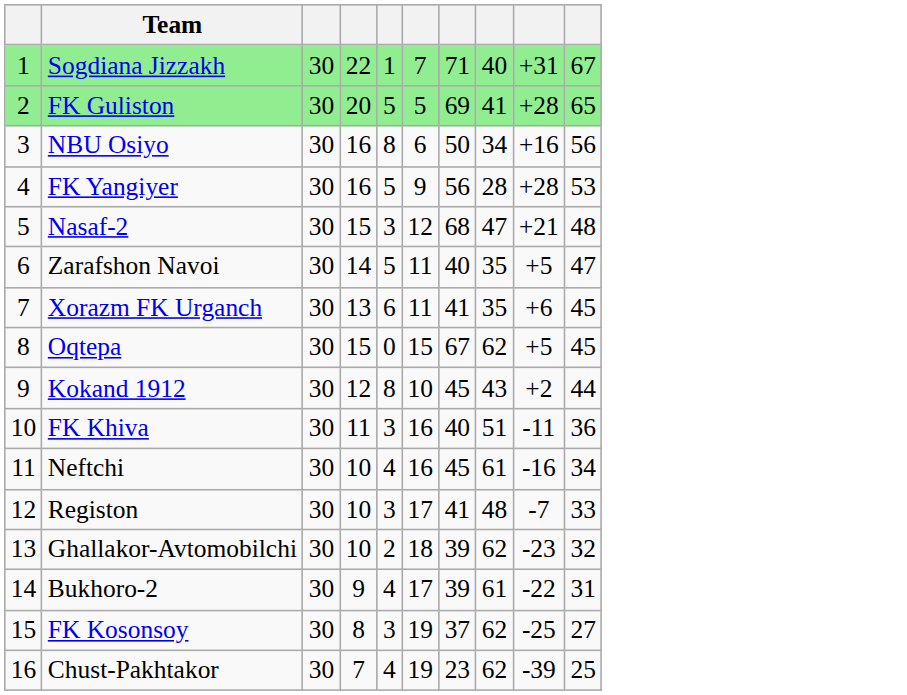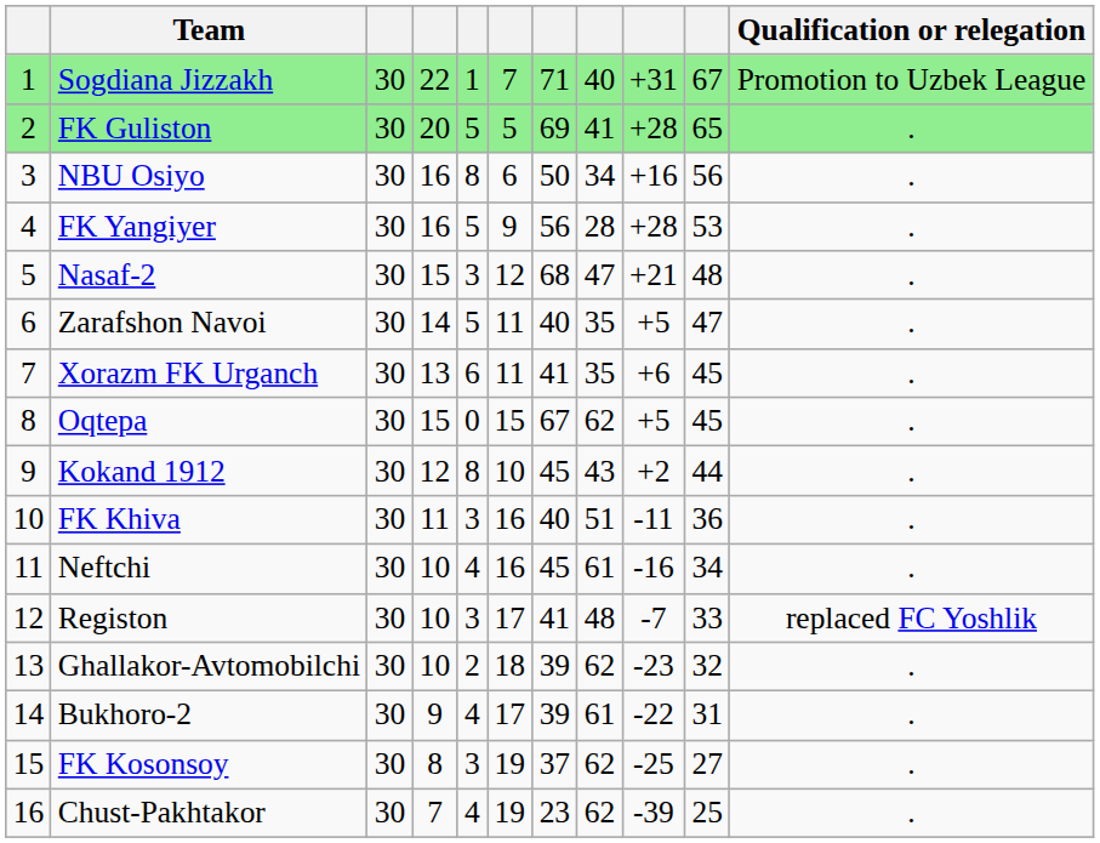+ column: Qualification or relegation | Promotion to Uzbek League | . | . | . | . | . | . | . | . | . | . | replaced FC Yoshlik | . | . | . | .
